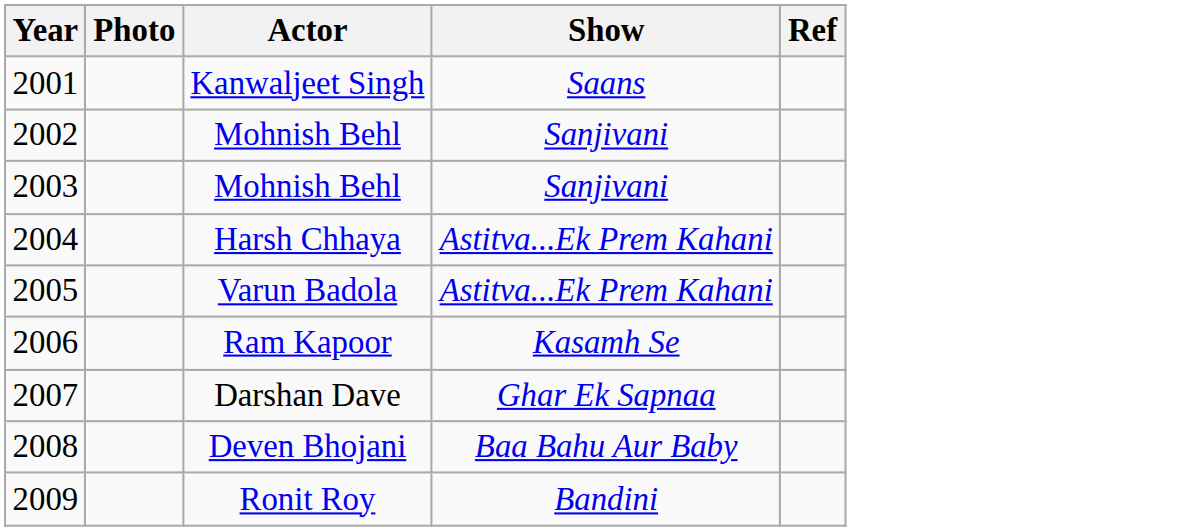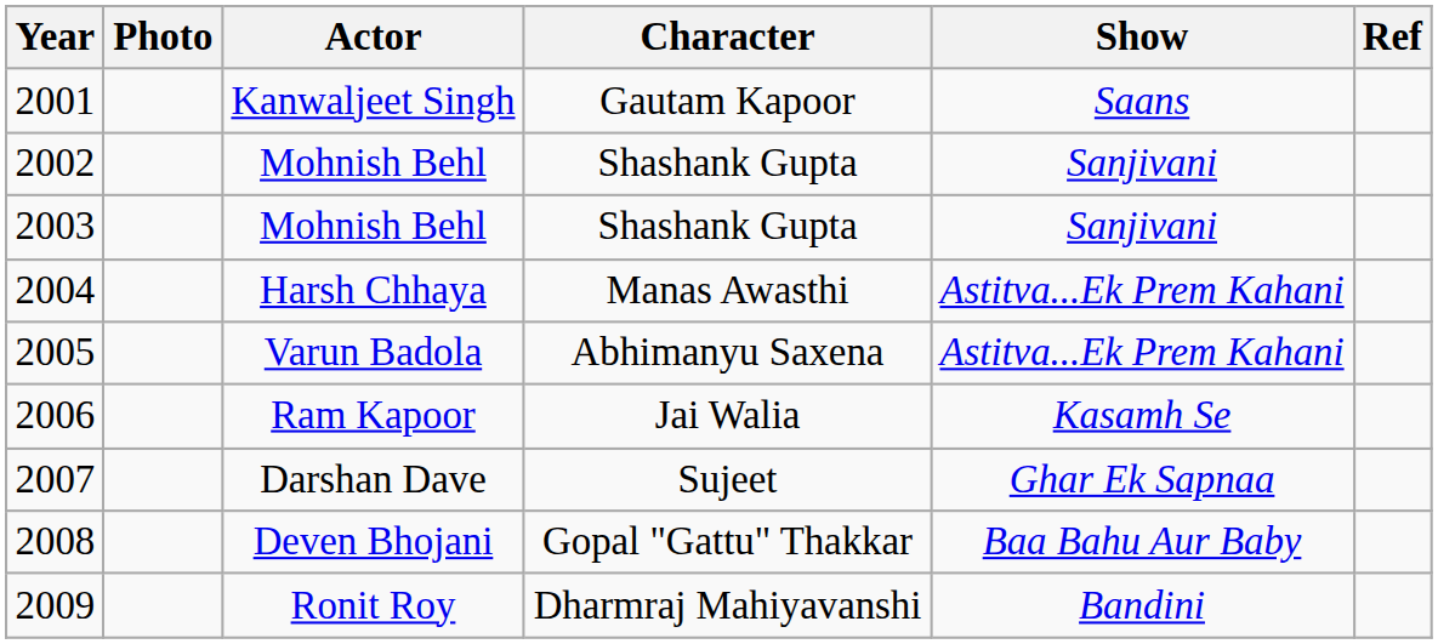+ column: Character | Gautam Kapoor | Shashank Gupta | Shashank Gupta | Manas Awasthi | Abhimanyu Saxena | Jai Walia | Sujeet | Gopal "Gattu" Thakkar | Dharmraj Mahiyavanshi
